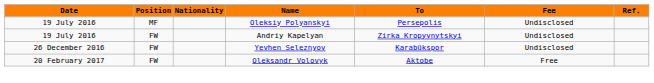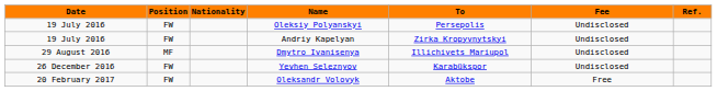Oleksiy Polyanskyi | Position: MF -> FW
+ row: 29 August 2016 | MF | Dmytro Ivanisenya | Illichivets Mariupol | Undisclosed
